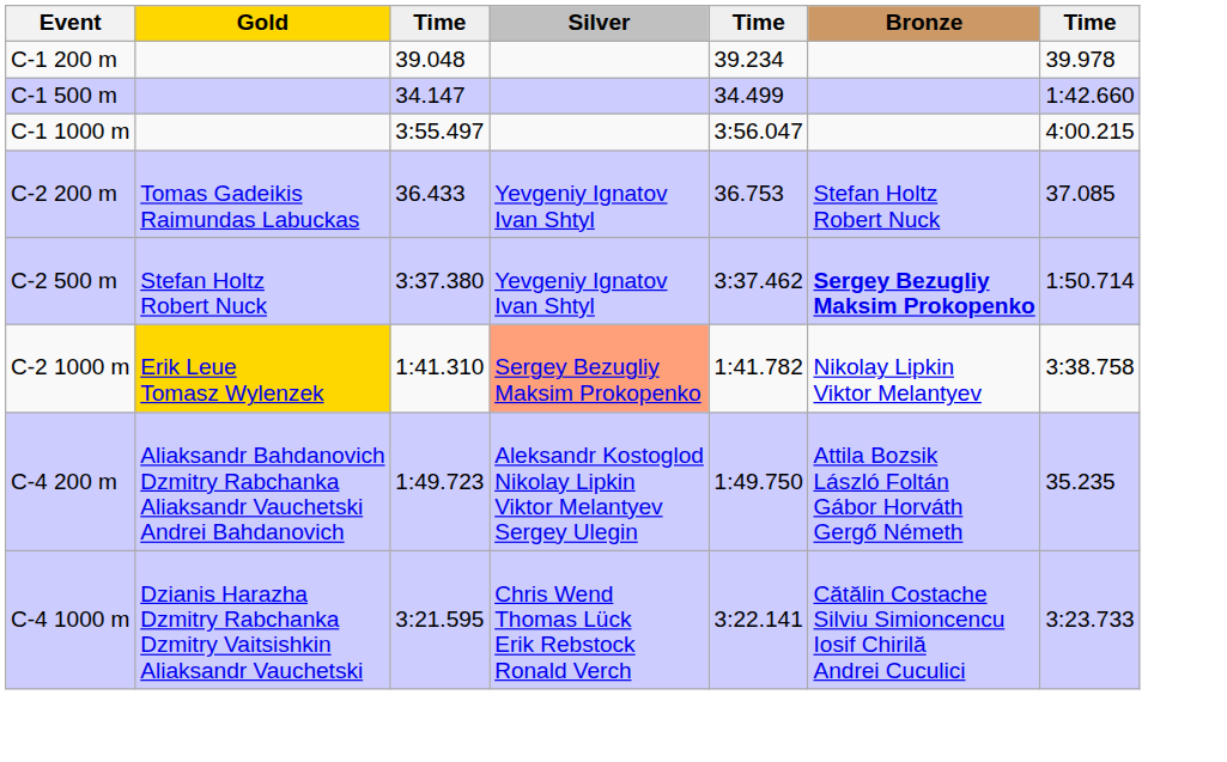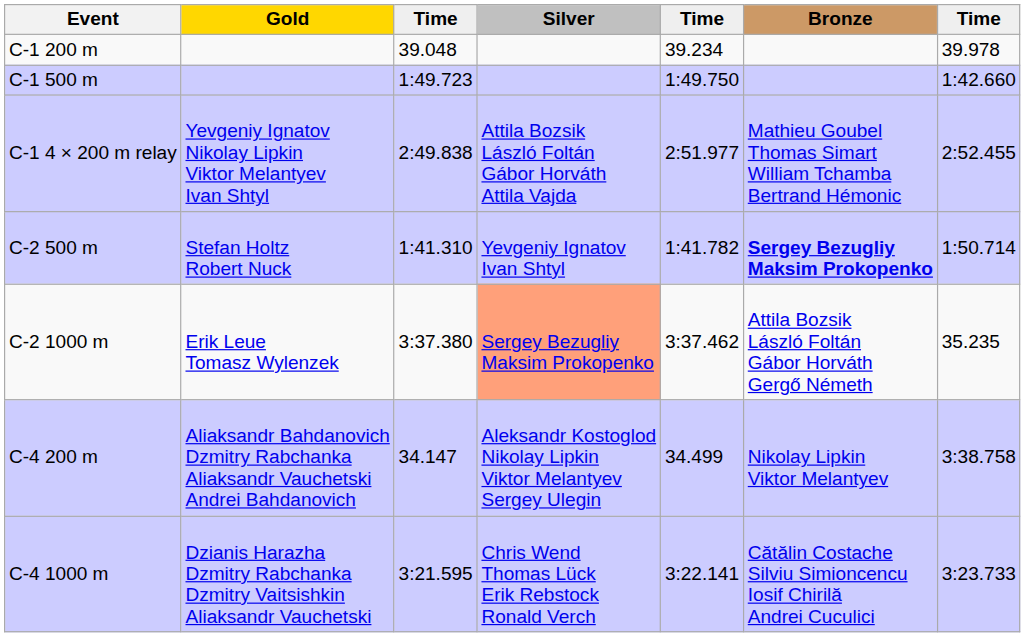C-1 500 m | column 3: 34.147 -> 1:49.723
C-1 500 m | column 5: 34.499 -> 1:49.750
- row: C-1 1000 m | 3:55.497 | 3:56.047 | 4:00.215
+ row: C-1 4 × 200 m relay | Yevgeniy Ignatov Nikolay Lipkin Viktor Melantyev Ivan Shtyl | 2:49.838 | Attila Bozsik László Foltán Gábor Horváth Attila Vajda | 2:51.977 | Mathieu Goubel Thomas Simart William Tchamba Bertrand Hémonic | 2:52.455
- row: C-2 200 m | Tomas Gadeikis Raimundas Labuckas | 36.433 | Yevgeniy Ignatov Ivan Shtyl | 36.753 | Stefan Holtz Robert Nuck | 37.085
C-2 500 m | column 3: 3:37.380 -> 1:41.310
C-2 500 m | column 5: 3:37.462 -> 1:41.782
C-2 1000 m | Gold: gold background -> no background
C-2 1000 m | column 3: 1:41.310 -> 3:37.380
C-2 1000 m | column 5: 1:41.782 -> 3:37.462
C-2 1000 m | Bronze: Nikolay Lipkin Viktor Melantyev -> Attila Bozsik László Foltán Gábor Horváth Gergő Németh
C-2 1000 m | column 7: 3:38.758 -> 35.235
C-4 200 m | column 3: 1:49.723 -> 34.147
C-4 200 m | column 5: 1:49.750 -> 34.499
C-4 200 m | Bronze: Attila Bozsik László Foltán Gábor Horváth Gergő Németh -> Nikolay Lipkin Viktor Melantyev
C-4 200 m | column 7: 35.235 -> 3:38.758
